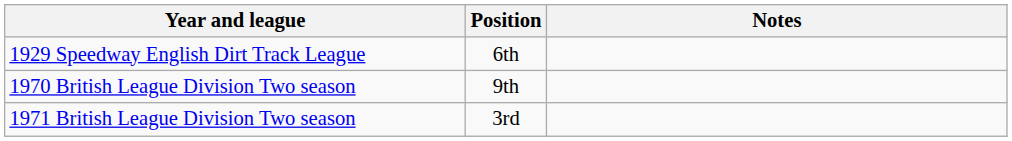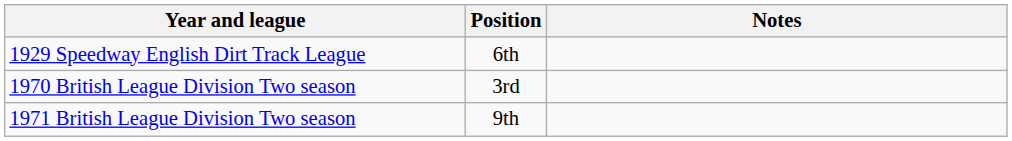1970 British League Division Two season | Position: 9th -> 3rd
1971 British League Division Two season | Position: 3rd -> 9th
